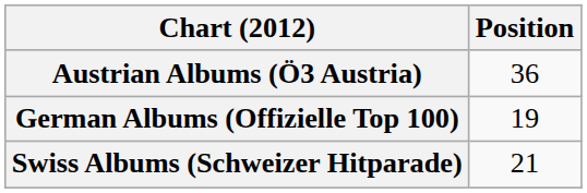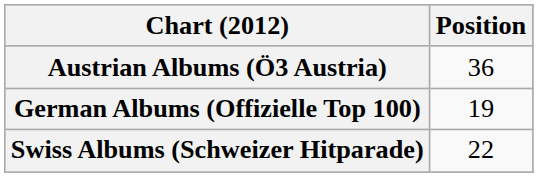Swiss Albums (Schweizer Hitparade) | Position: 21 -> 22
